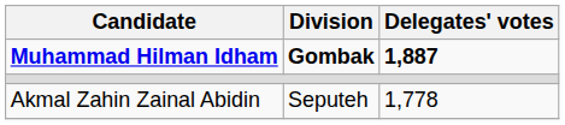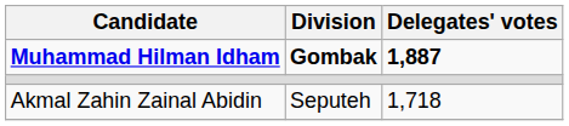Akmal Zahin Zainal Abidin | Delegates' votes: 1,778 -> 1,718
